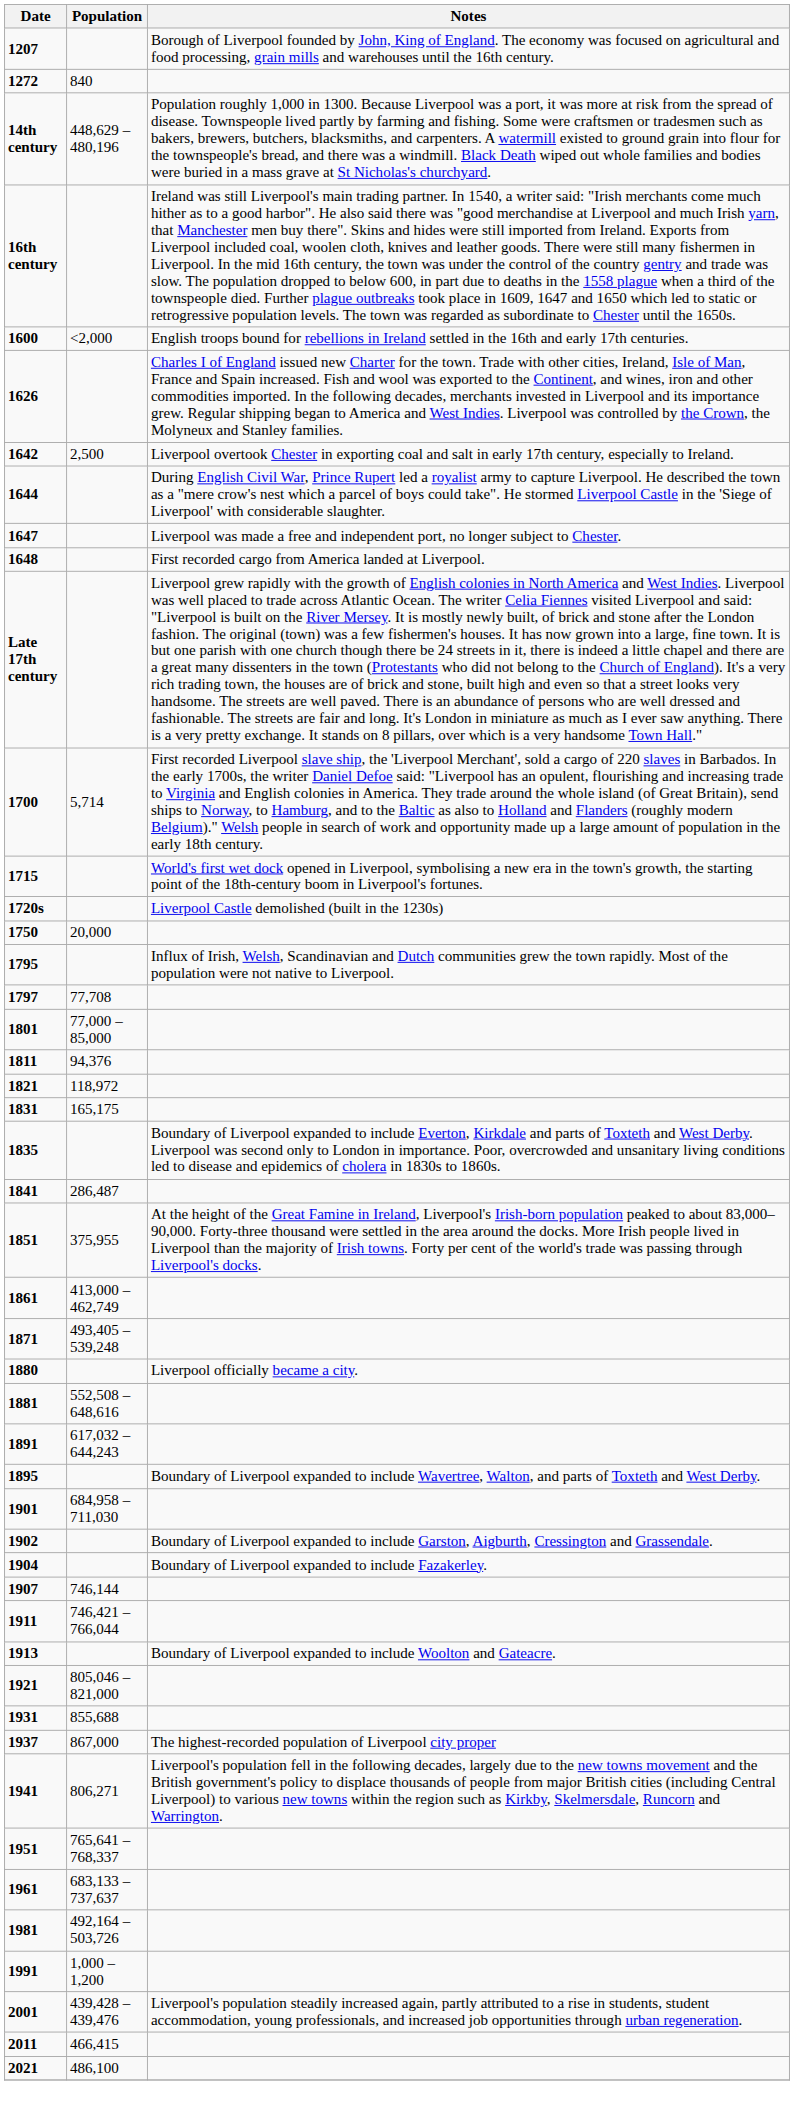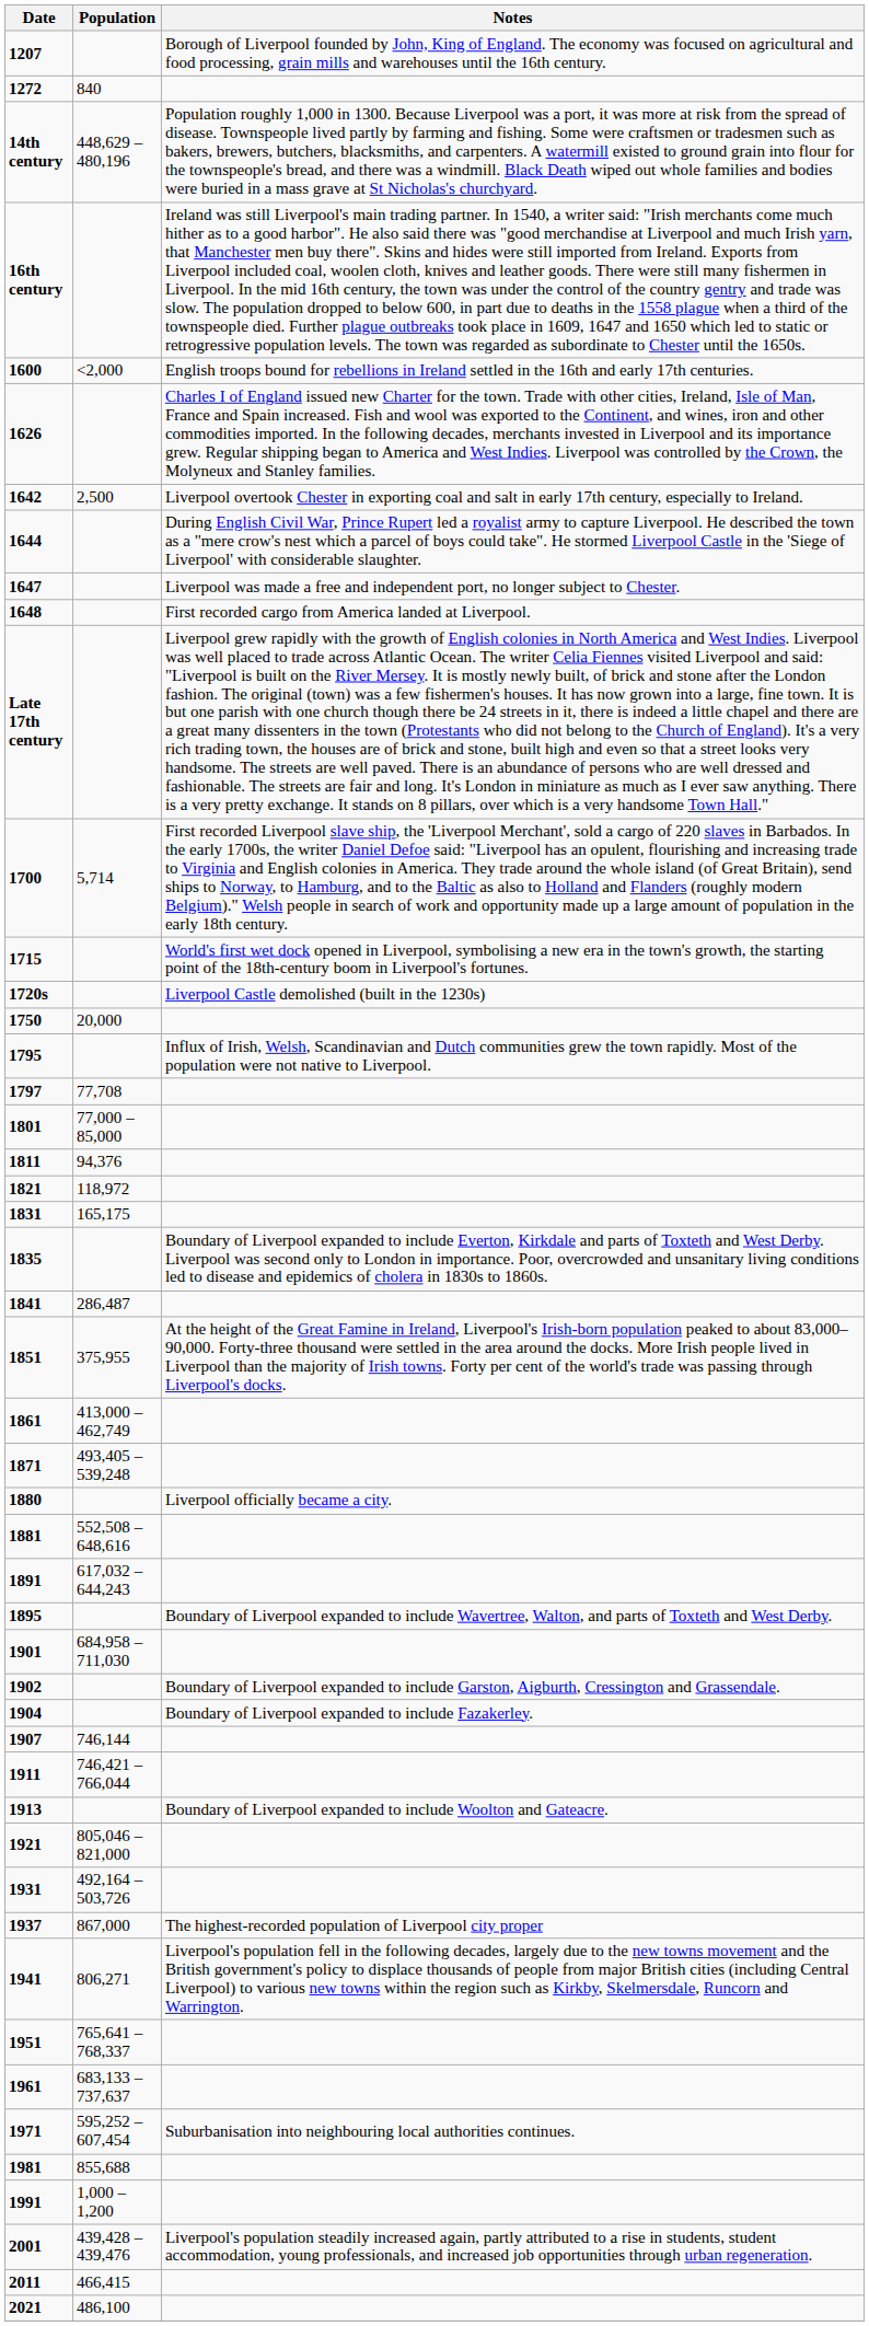1931 | Population: 855,688 -> 492,164 – 503,726
+ row: 1971 | 595,252 – 607,454 | Suburbanisation into neighbouring local authorities continues.
1981 | Population: 492,164 – 503,726 -> 855,688
